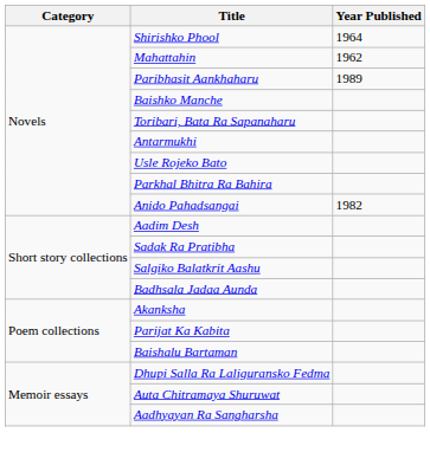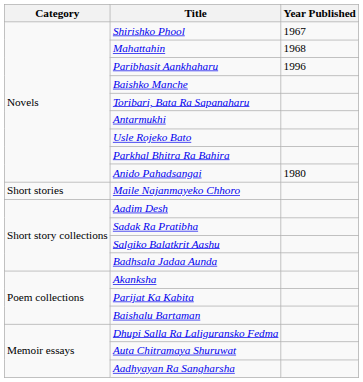Shirishko Phool | Year Published: 1964 -> 1967
Mahattahin | Year Published: 1962 -> 1968
Paribhasit Aankhaharu | Year Published: 1989 -> 1996
Anido Pahadsangai | Year Published: 1982 -> 1980
+ row: Short stories | Maile Najanmayeko Chhoro
